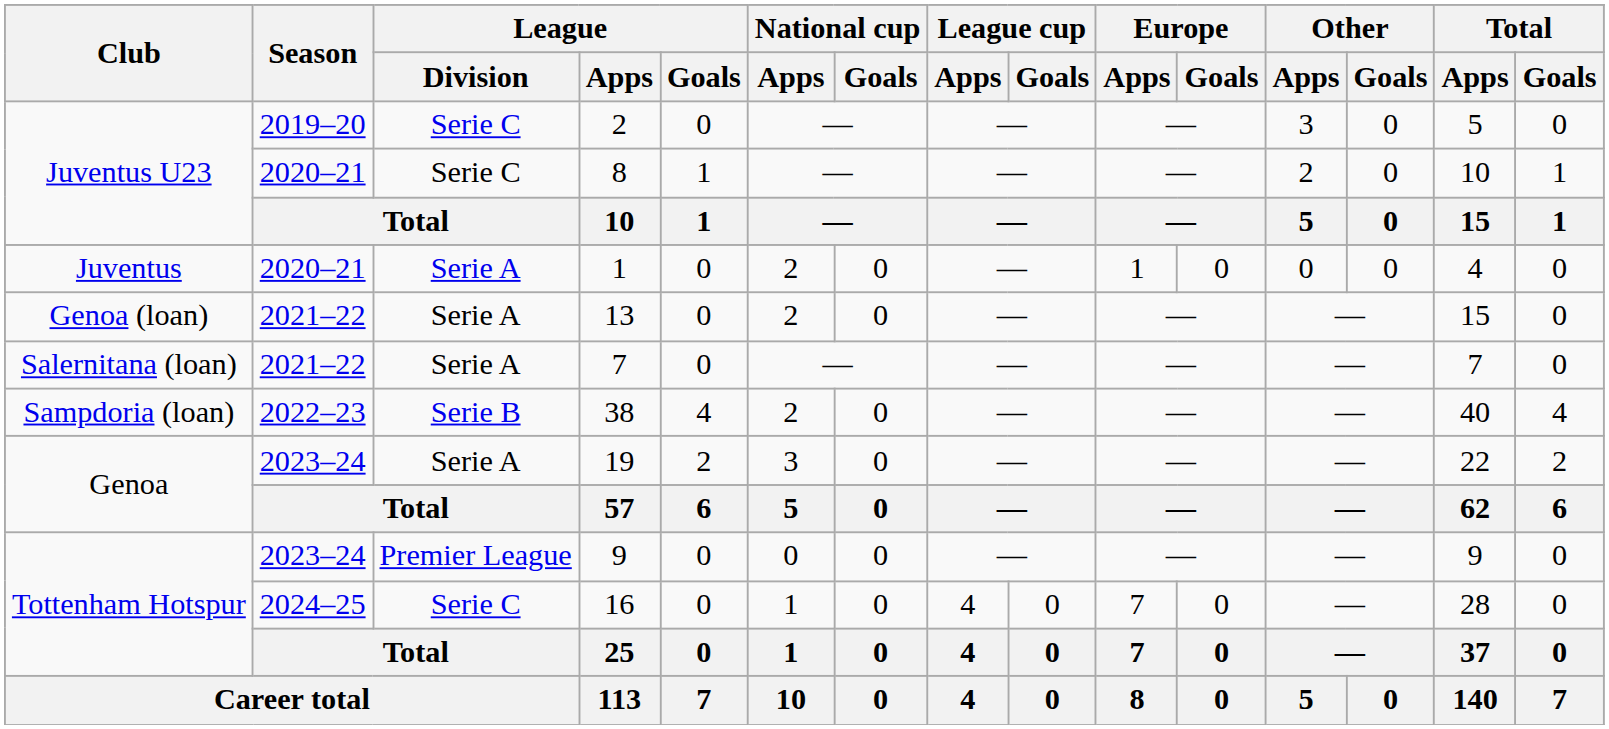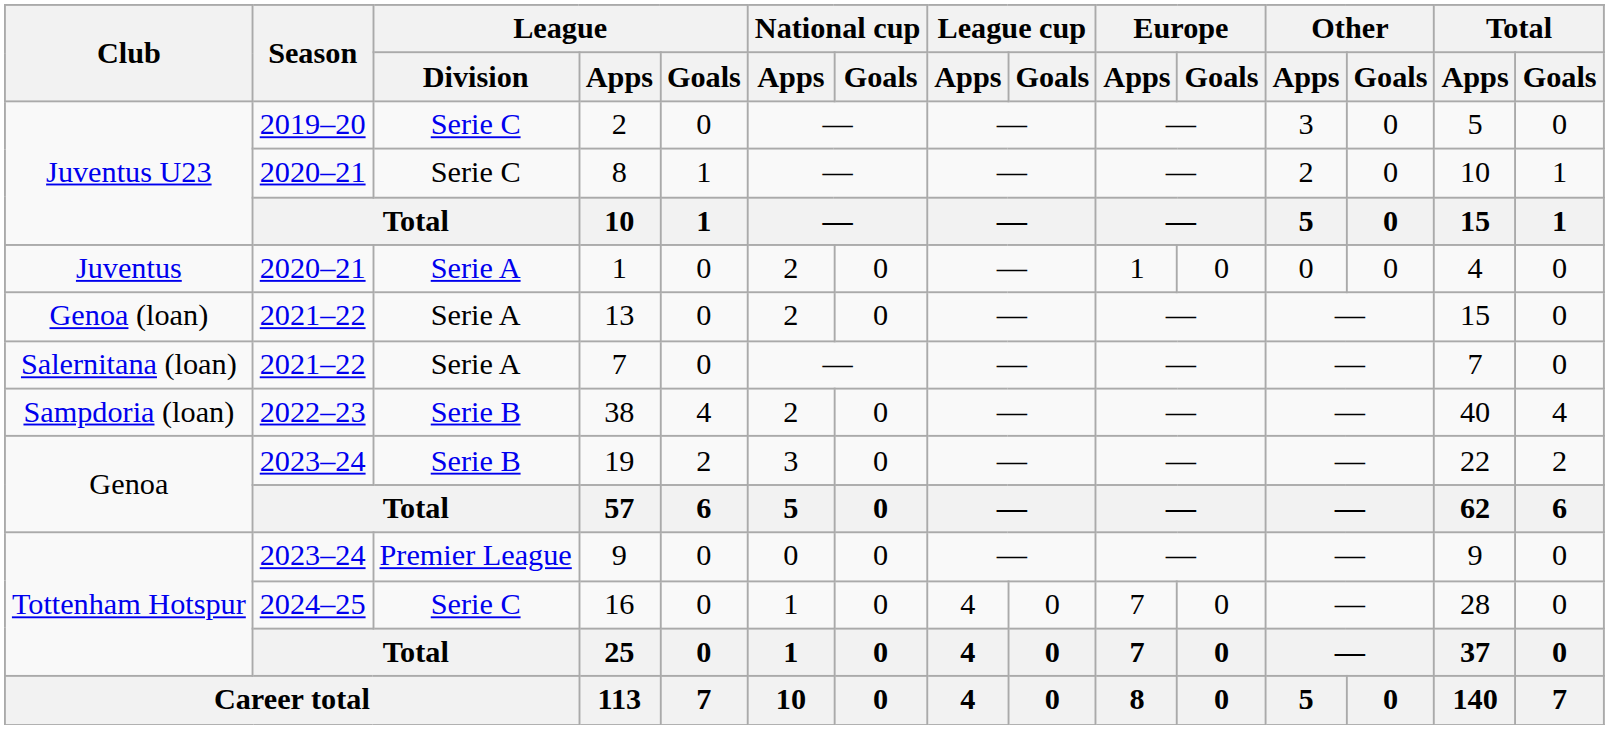19 | League / Division: Serie A -> Serie B
